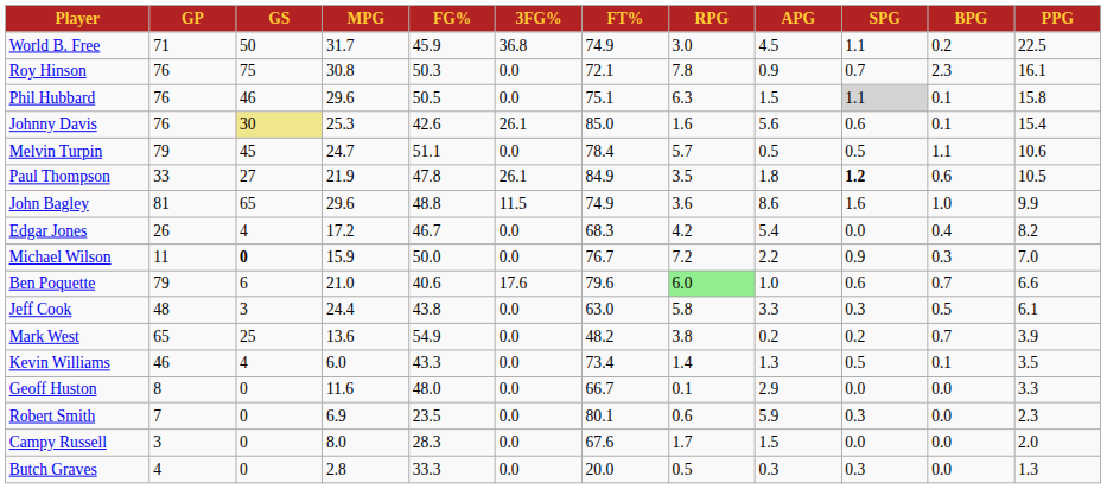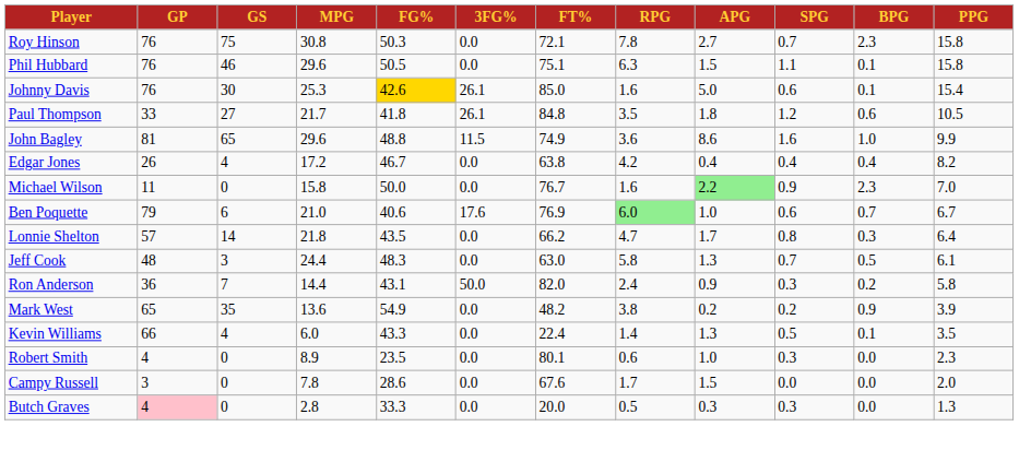- row: World B. Free | 71 | 50 | 31.7 | 45.9 | 36.8 | 74.9 | 3.0 | 4.5 | 1.1 | 0.2 | 22.5
Roy Hinson | APG: 0.9 -> 2.7
Roy Hinson | PPG: 16.1 -> 15.8
Phil Hubbard | SPG: lightgrey background -> no background
Johnny Davis | GS: khaki background -> no background
Johnny Davis | FG%: no background -> gold background
Johnny Davis | APG: 5.6 -> 5.0
- row: Melvin Turpin | 79 | 45 | 24.7 | 51.1 | 0.0 | 78.4 | 5.7 | 0.5 | 0.5 | 1.1 | 10.6
Paul Thompson | MPG: 21.9 -> 21.7
Paul Thompson | FG%: 47.8 -> 41.8
Paul Thompson | FT%: 84.9 -> 84.8
Paul Thompson | SPG: bold -> normal
Edgar Jones | FT%: 68.3 -> 63.8
Edgar Jones | APG: 5.4 -> 0.4
Edgar Jones | SPG: 0.0 -> 0.4
Michael Wilson | GS: bold -> normal
Michael Wilson | MPG: 15.9 -> 15.8
Michael Wilson | RPG: 7.2 -> 1.6
Michael Wilson | APG: no background -> lightgreen background
Michael Wilson | BPG: 0.3 -> 2.3
Ben Poquette | FT%: 79.6 -> 76.9
Ben Poquette | PPG: 6.6 -> 6.7
+ row: Lonnie Shelton | 57 | 14 | 21.8 | 43.5 | 0.0 | 66.2 | 4.7 | 1.7 | 0.8 | 0.3 | 6.4
Jeff Cook | FG%: 43.8 -> 48.3
Jeff Cook | APG: 3.3 -> 1.3
Jeff Cook | SPG: 0.3 -> 0.7
+ row: Ron Anderson | 36 | 7 | 14.4 | 43.1 | 50.0 | 82.0 | 2.4 | 0.9 | 0.3 | 0.2 | 5.8
Mark West | GS: 25 -> 35
Mark West | BPG: 0.7 -> 0.9
Kevin Williams | GP: 46 -> 66
Kevin Williams | FT%: 73.4 -> 22.4
- row: Geoff Huston | 8 | 0 | 11.6 | 48.0 | 0.0 | 66.7 | 0.1 | 2.9 | 0.0 | 0.0 | 3.3
Robert Smith | GP: 7 -> 4
Robert Smith | MPG: 6.9 -> 8.9
Robert Smith | APG: 5.9 -> 1.0
Campy Russell | MPG: 8.0 -> 7.8
Campy Russell | FG%: 28.3 -> 28.6
Butch Graves | GP: no background -> pink background
